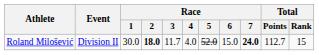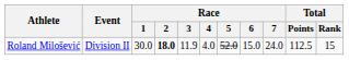Roland Milošević | Race / 3: 11.7 -> 11.9
Roland Milošević | Race / 7: bold -> normal
Roland Milošević | Total / Points: 112.7 -> 112.5
